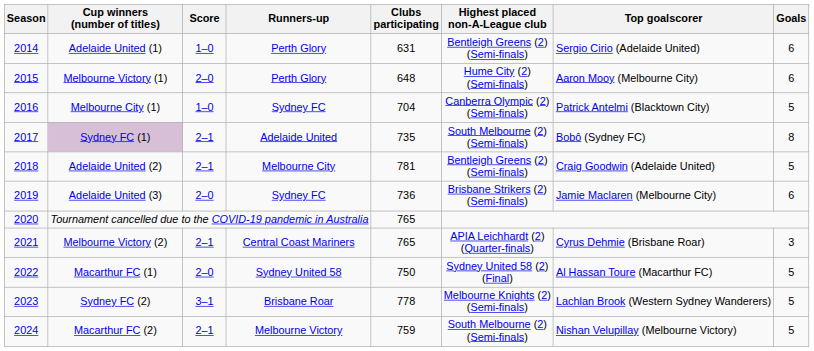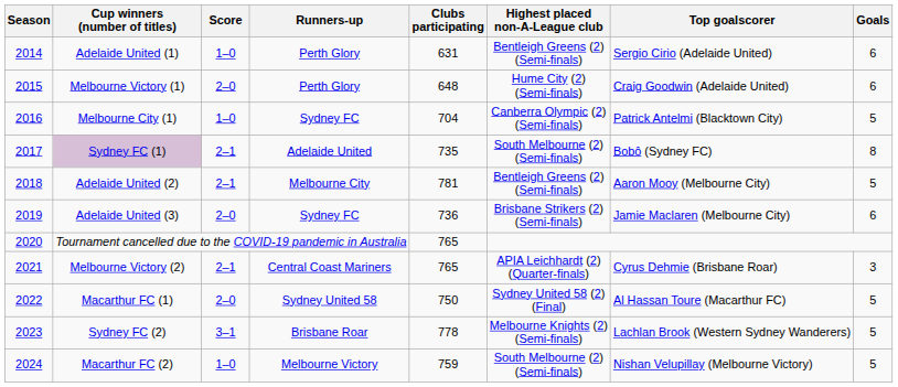Melbourne Victory (1) | Top goalscorer: Aaron Mooy (Melbourne City) -> Craig Goodwin (Adelaide United)
Adelaide United (2) | Top goalscorer: Craig Goodwin (Adelaide United) -> Aaron Mooy (Melbourne City)
Macarthur FC (2) | Score: 2–1 -> 1–0
